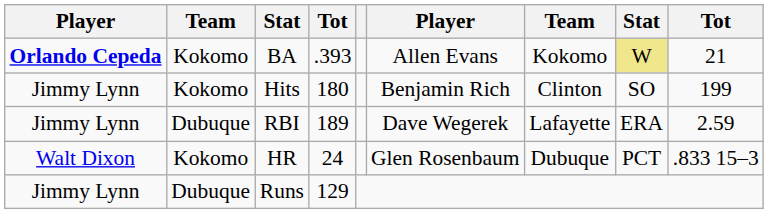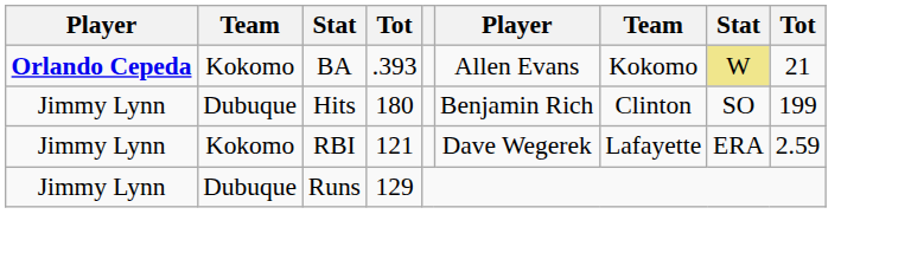Hits | column 2: Kokomo -> Dubuque
RBI | column 2: Dubuque -> Kokomo
RBI | column 4: 189 -> 121
- row: Walt Dixon | Kokomo | HR | 24 | Glen Rosenbaum | Dubuque | PCT | .833 15–3
